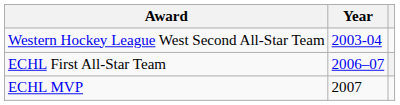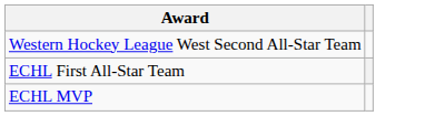- column: Year | 2003-04 | 2006–07 | 2007
